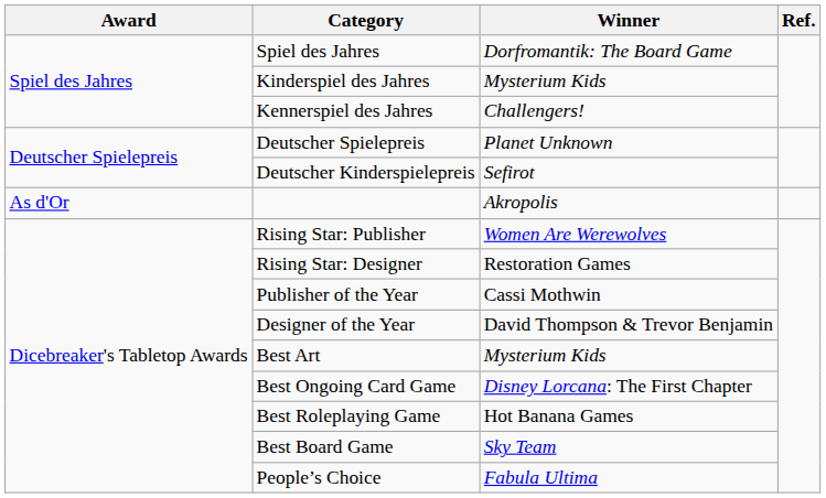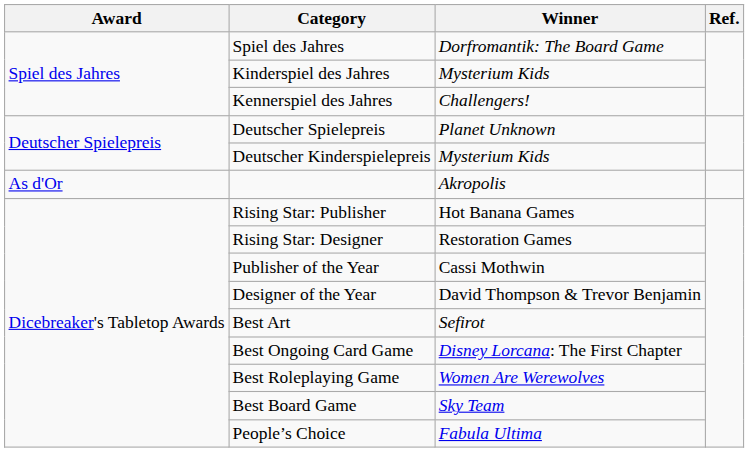Deutscher Kinderspielepreis | Winner: Sefirot -> Mysterium Kids
Rising Star: Publisher | Winner: Women Are Werewolves -> Hot Banana Games
Best Art | Winner: Mysterium Kids -> Sefirot
Best Roleplaying Game | Winner: Hot Banana Games -> Women Are Werewolves
